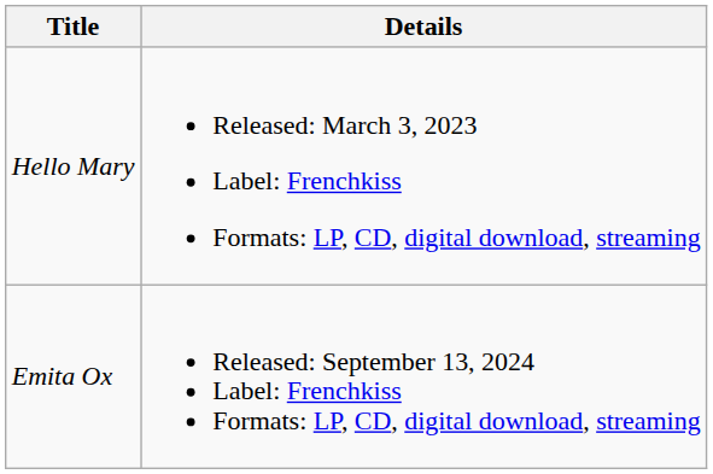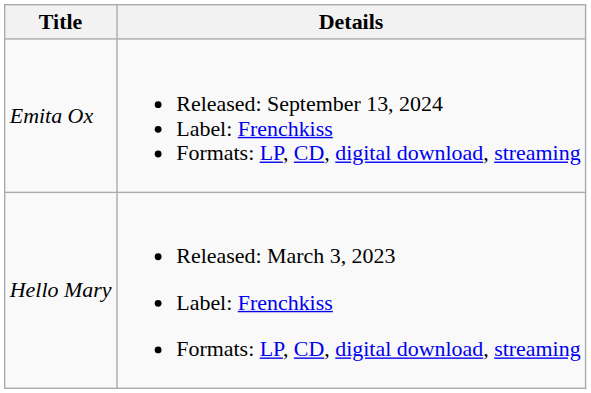rows swapped: Hello Mary <-> Emita Ox
